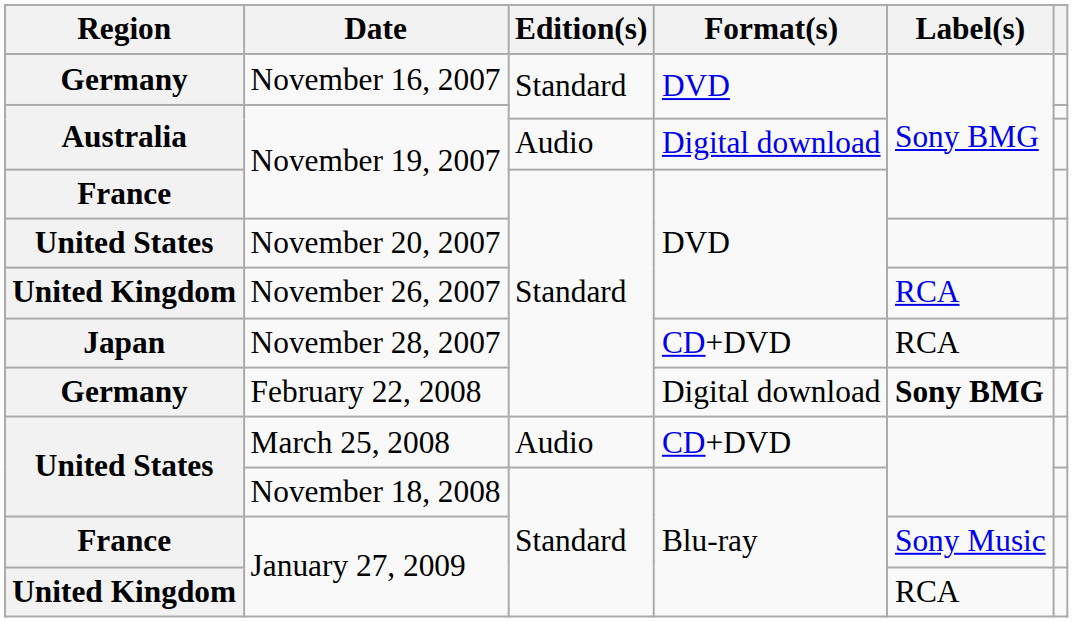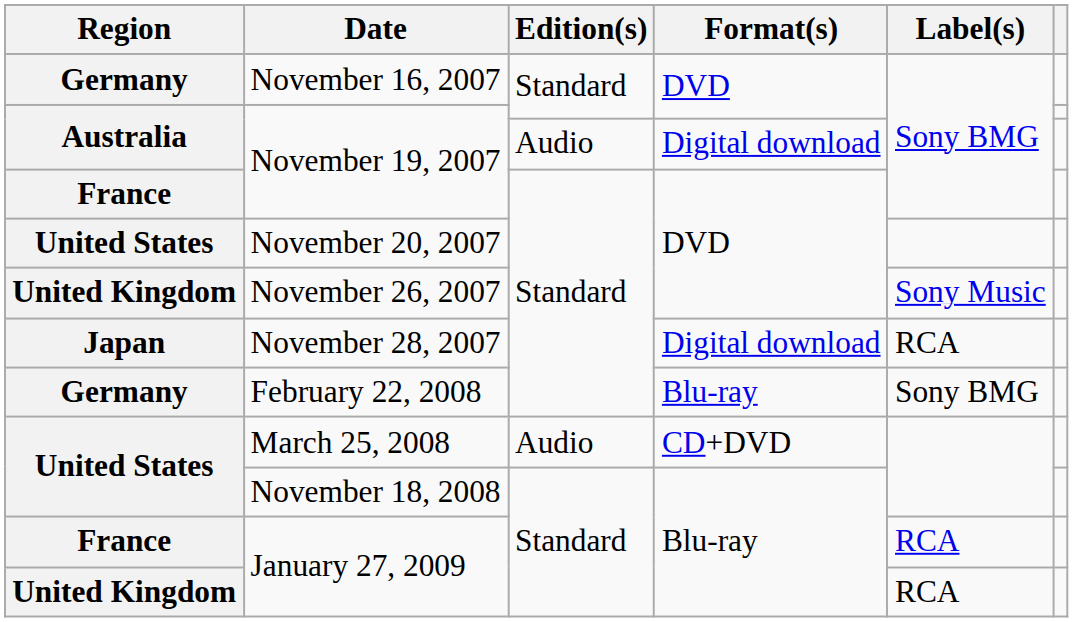November 26, 2007 | Label(s): RCA -> Sony Music
November 28, 2007 | Format(s): CD+DVD -> Digital download
February 22, 2008 | Format(s): Digital download -> Blu-ray
February 22, 2008 | Label(s): bold -> normal
France / January 27, 2009 | Label(s): Sony Music -> RCA
